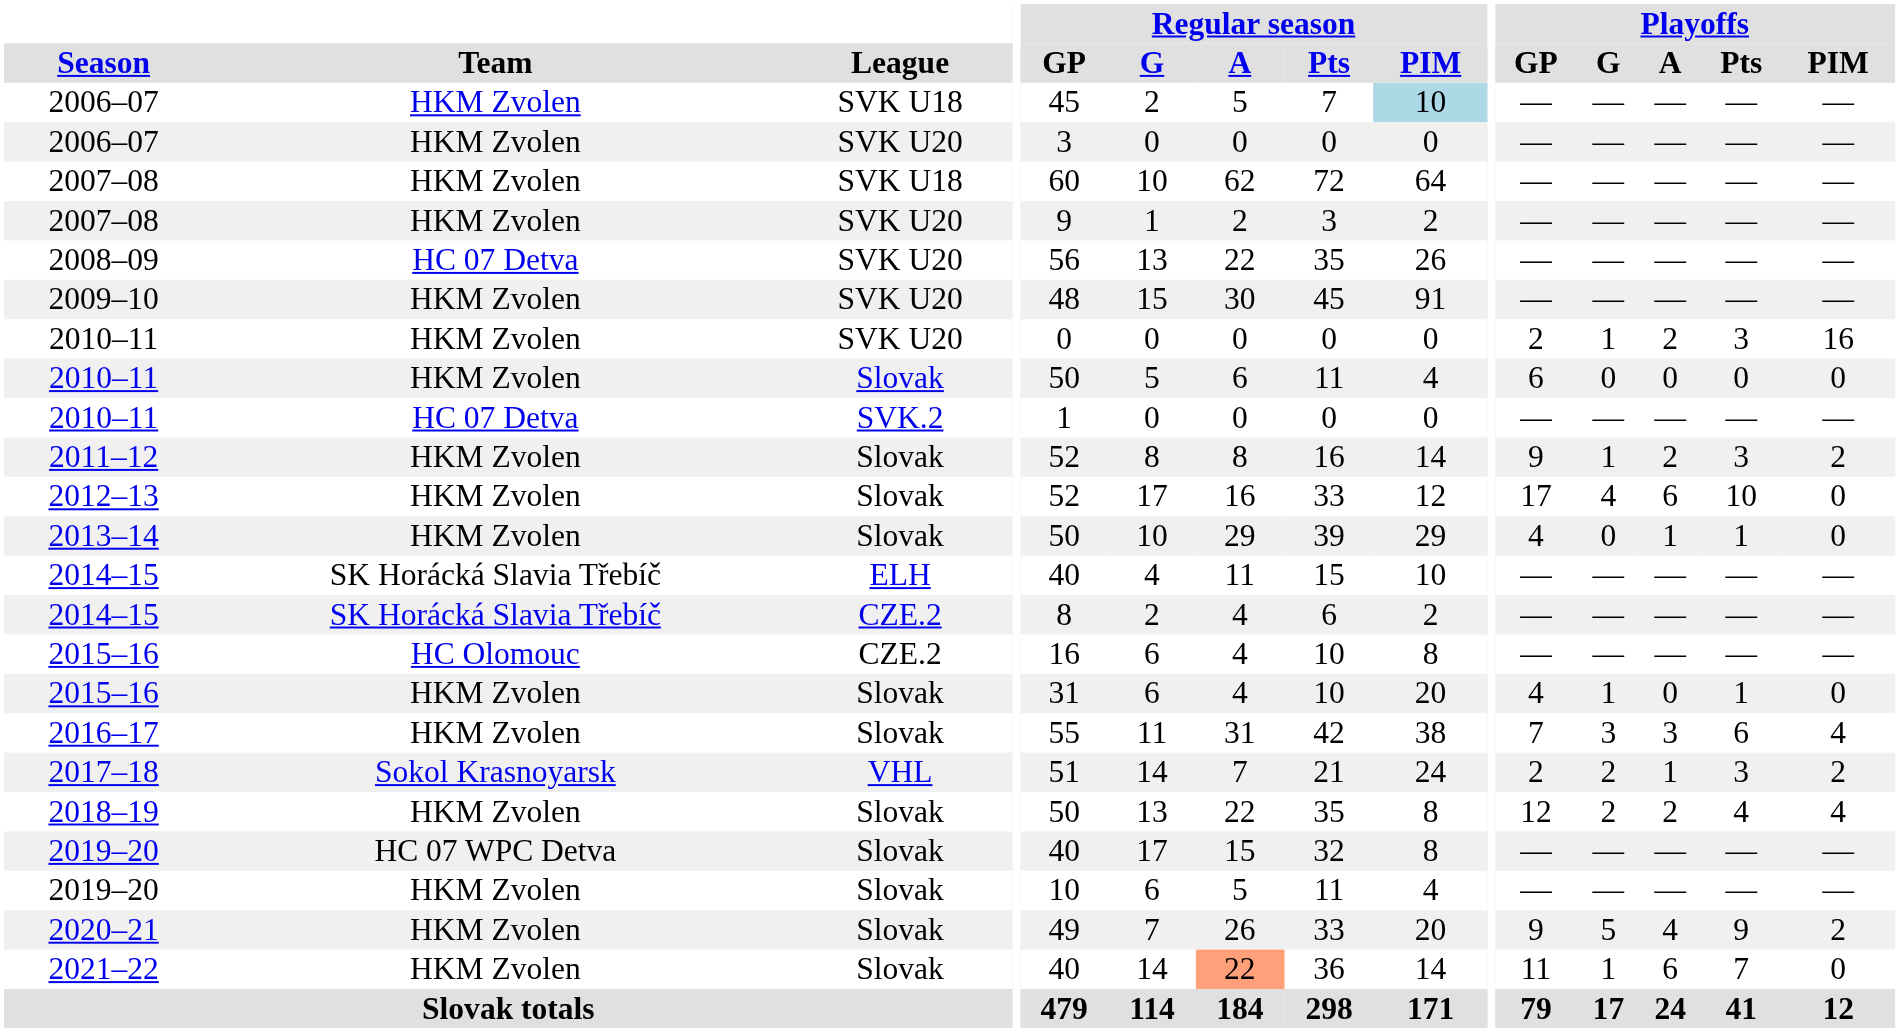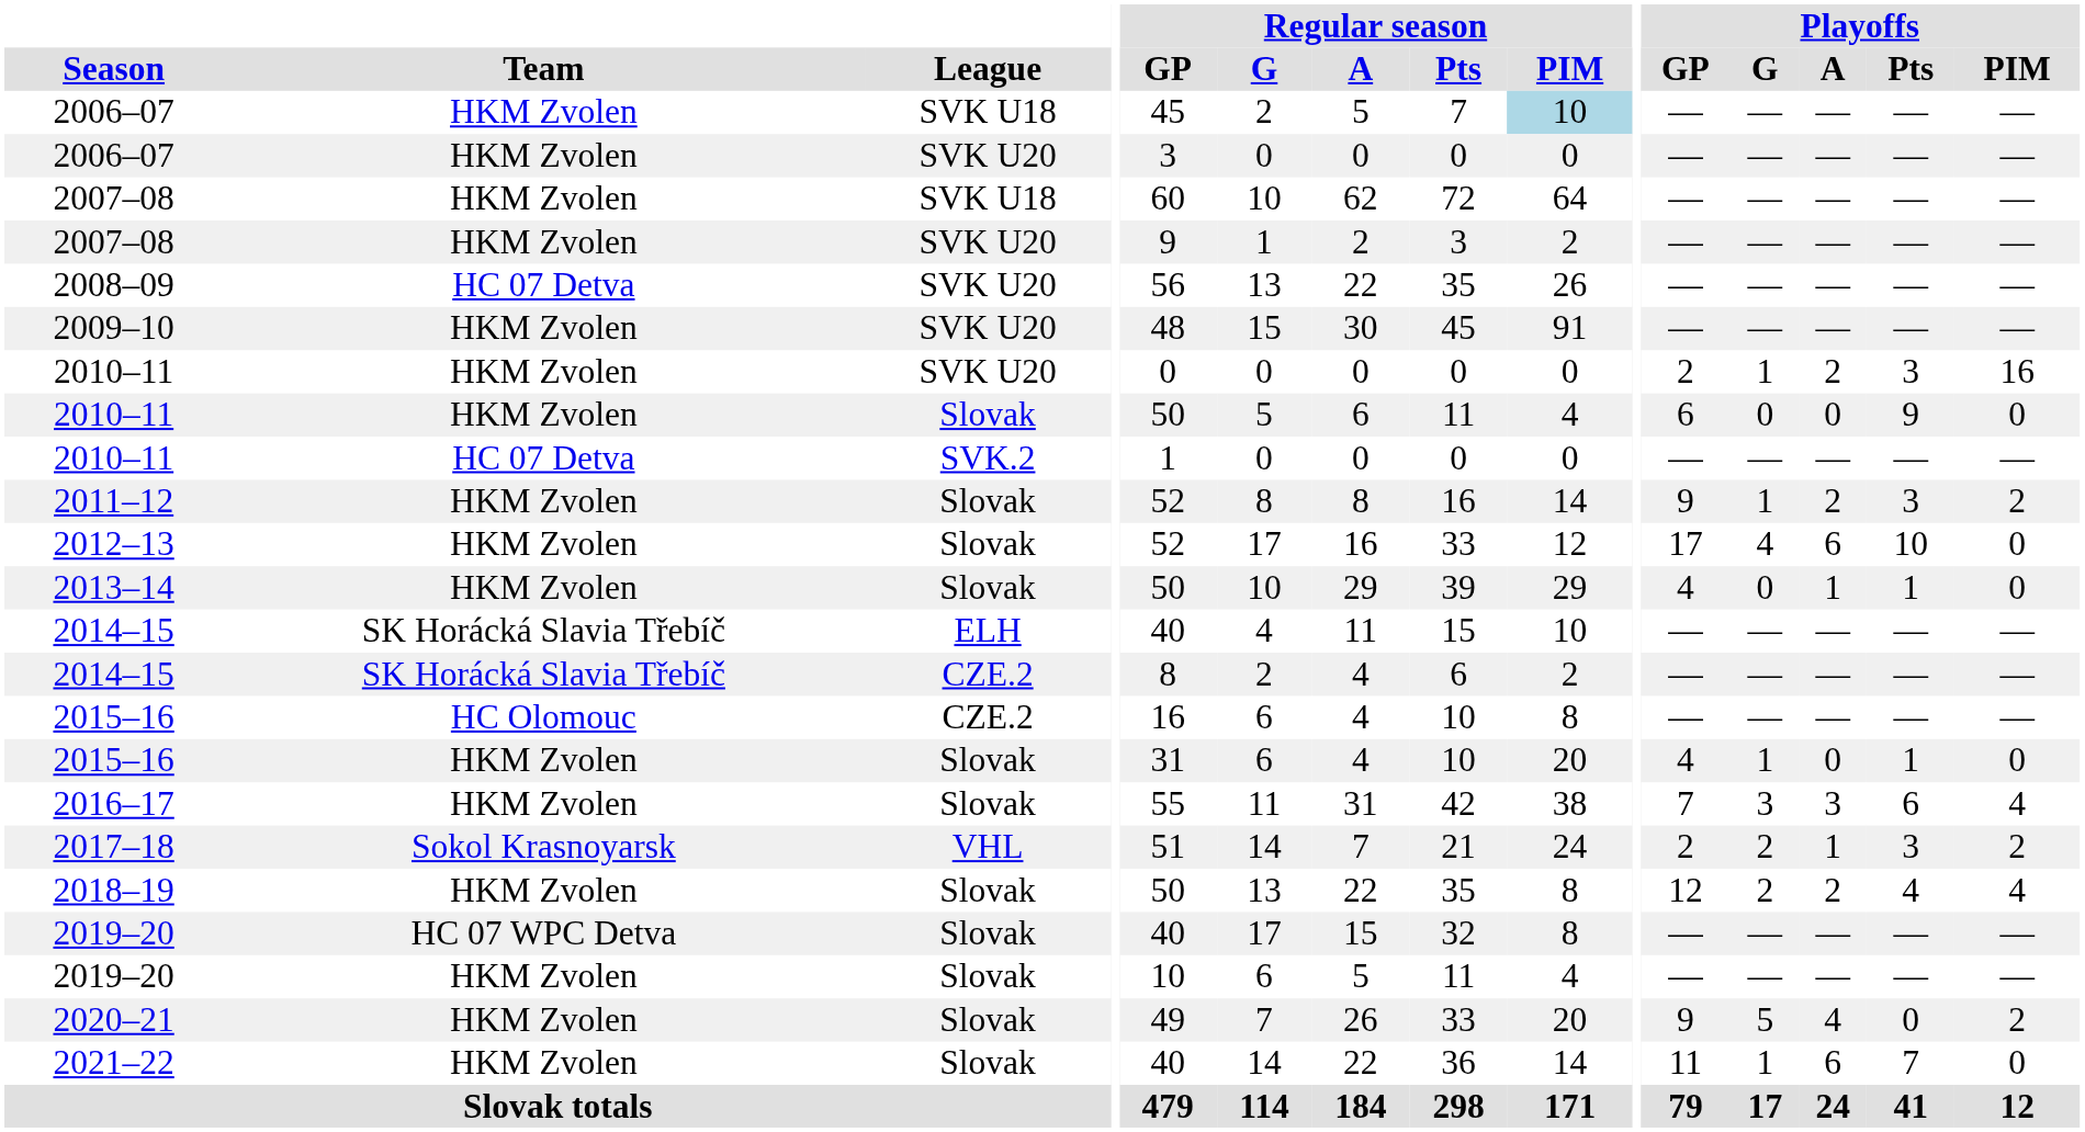2010–11 / Slovak | Playoffs / Pts: 0 -> 9
2020–21 | Playoffs / Pts: 9 -> 0
2021–22 | Regular season / A: lightsalmon background -> no background
